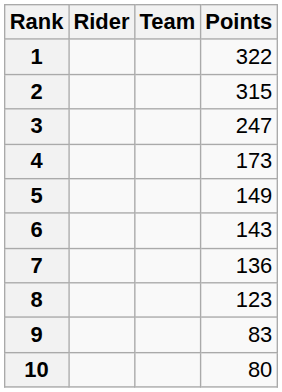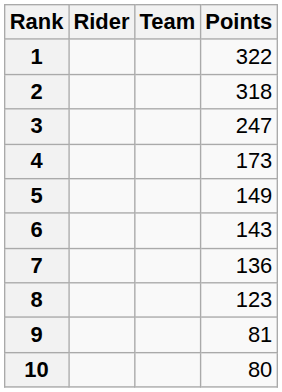2 | Points: 315 -> 318
9 | Points: 83 -> 81
